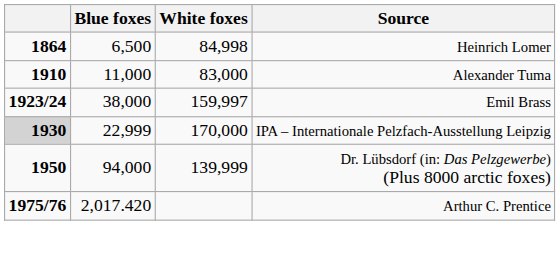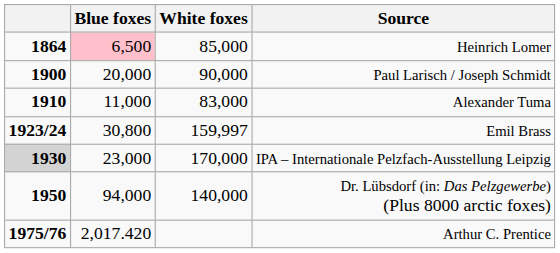Heinrich Lomer | Blue foxes: no background -> pink background
Heinrich Lomer | White foxes: 84,998 -> 85,000
+ row: 1900 | 20,000 | 90,000 | Paul Larisch / Joseph Schmidt
Emil Brass | Blue foxes: 38,000 -> 30,800
IPA – Internationale Pelzfach-Ausstellung Leipzig | Blue foxes: 22,999 -> 23,000
Dr. Lübsdorf (in: Das Pelzgewerbe) (Plus 8000 arctic foxes) | White foxes: 139,999 -> 140,000
